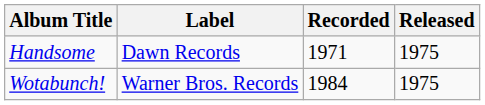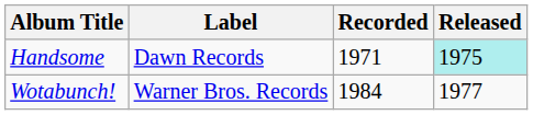Handsome | Released: no background -> paleturquoise background
Wotabunch! | Released: 1975 -> 1977
